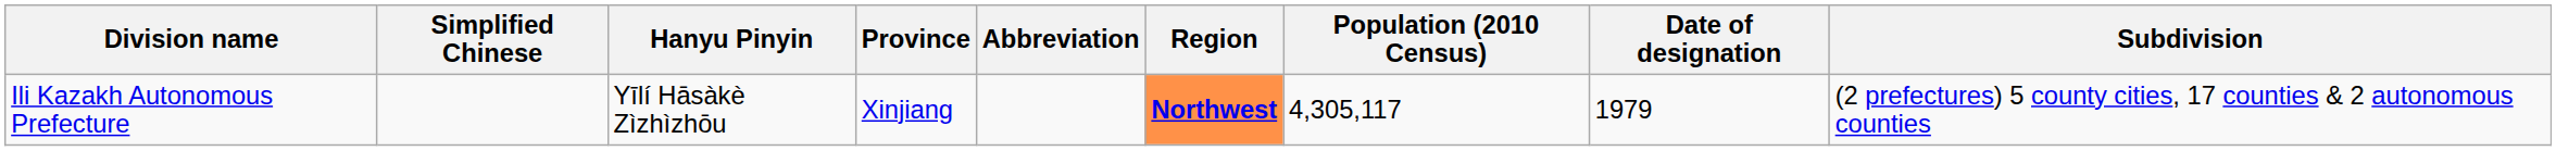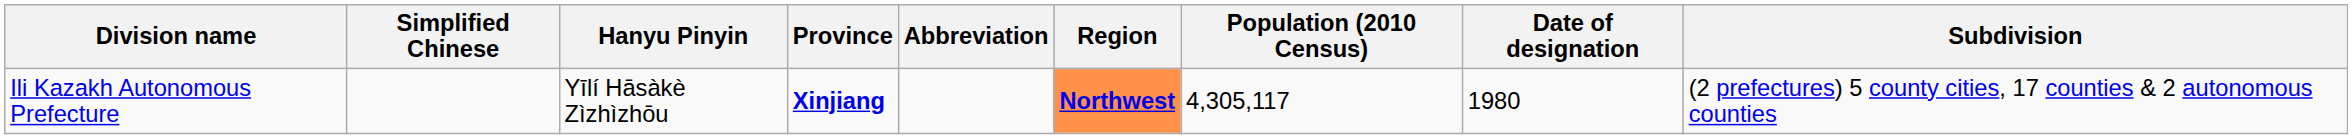Ili Kazakh Autonomous Prefecture | Province: normal -> bold
Ili Kazakh Autonomous Prefecture | Date of designation: 1979 -> 1980
